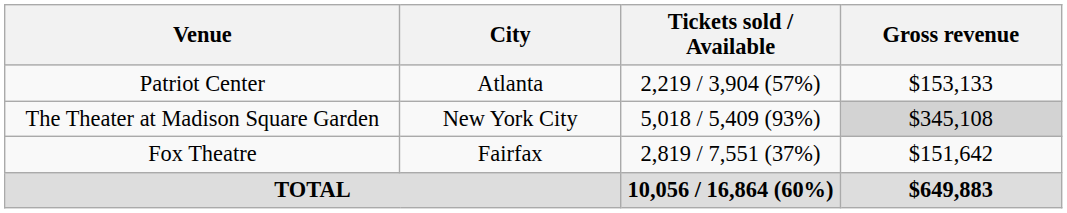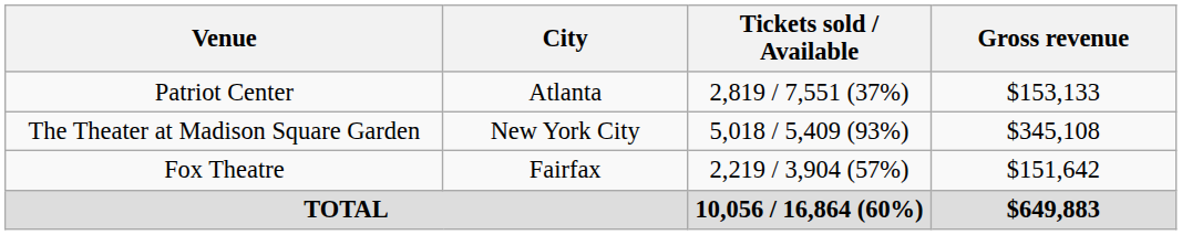Patriot Center | Tickets sold / Available: 2,219 / 3,904 (57%) -> 2,819 / 7,551 (37%)
The Theater at Madison Square Garden | Gross revenue: lightgrey background -> no background
Fox Theatre | Tickets sold / Available: 2,819 / 7,551 (37%) -> 2,219 / 3,904 (57%)
